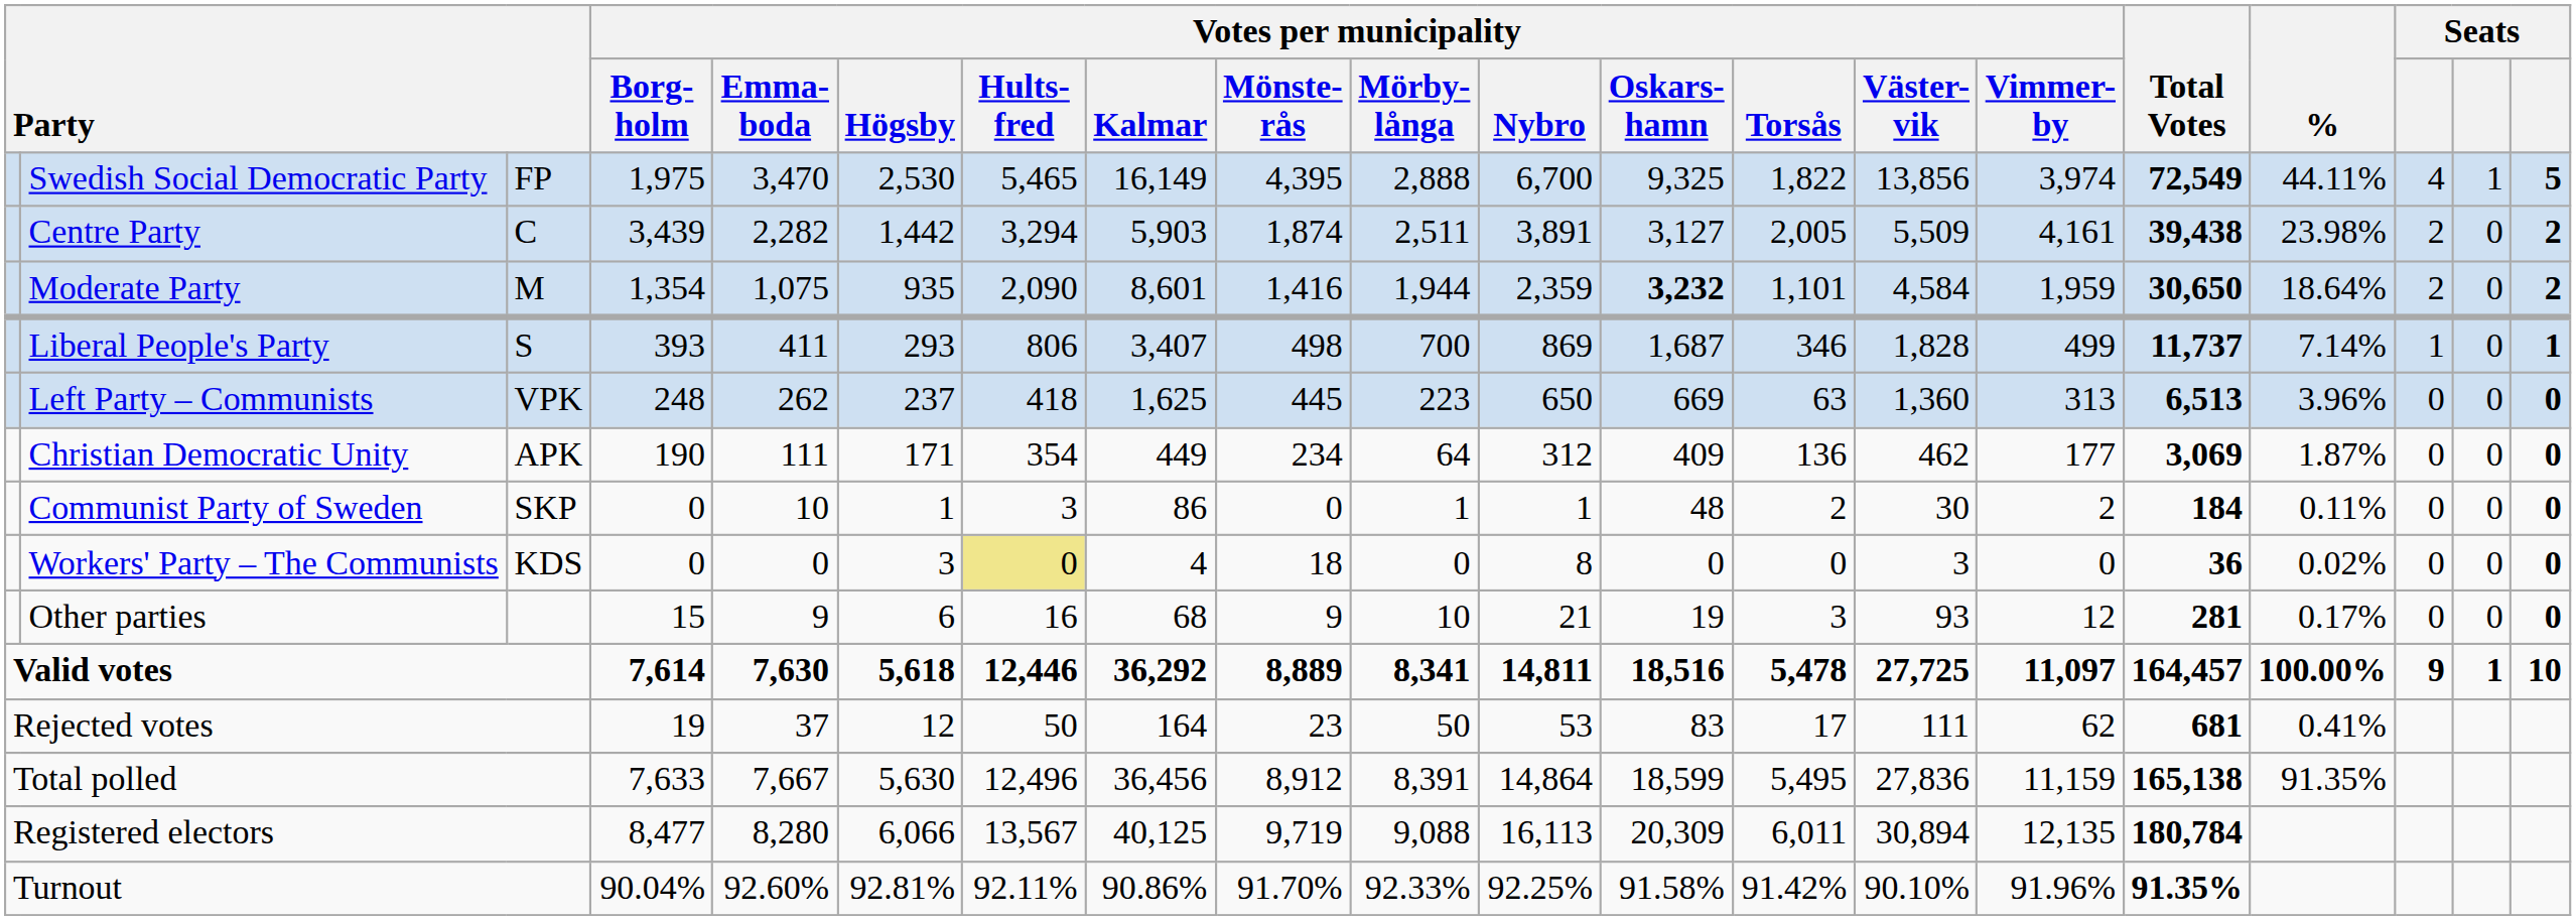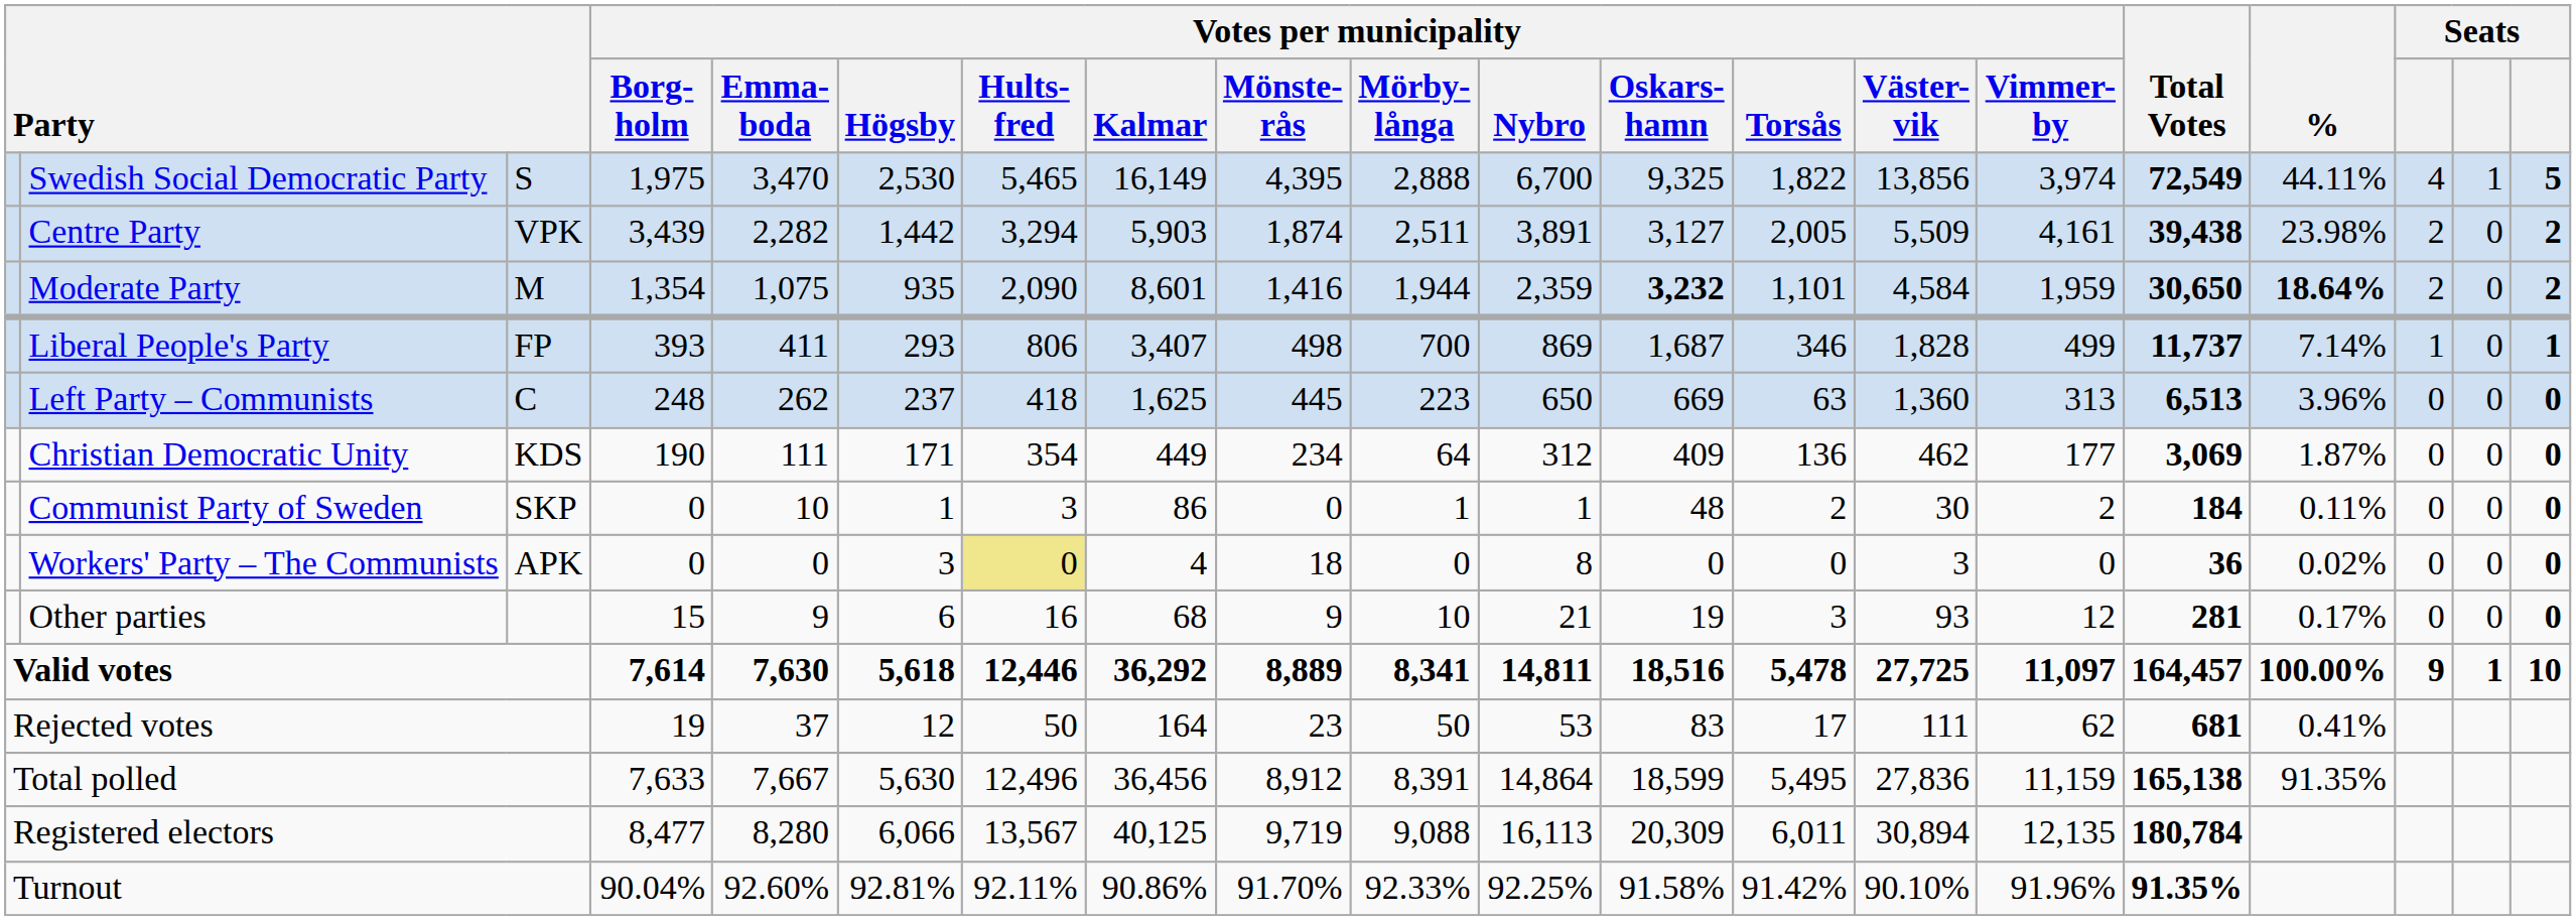Swedish Social Democratic Party | column 3: FP -> S
Centre Party | column 3: C -> VPK
Moderate Party | %: normal -> bold
Liberal People's Party | column 3: S -> FP
Left Party – Communists | column 3: VPK -> C
Christian Democratic Unity | column 3: APK -> KDS
Workers' Party – The Communists | column 3: KDS -> APK
